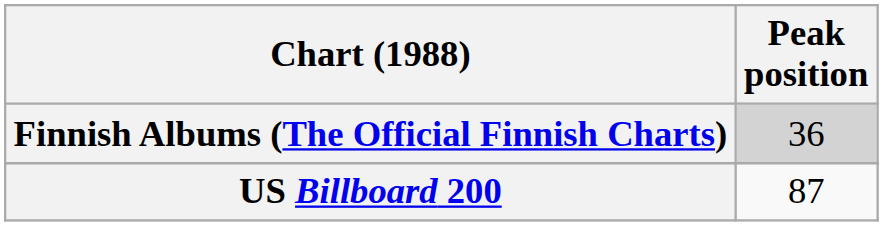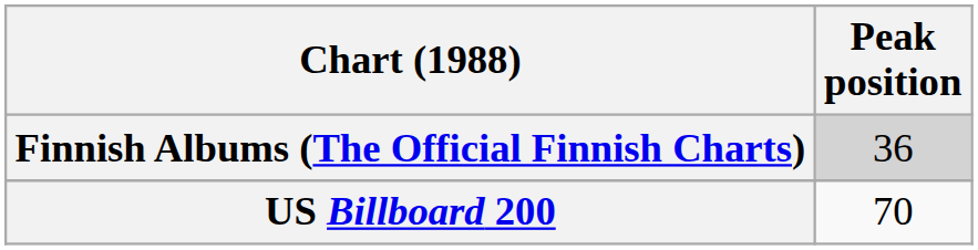US Billboard 200 | Peak position: 87 -> 70
